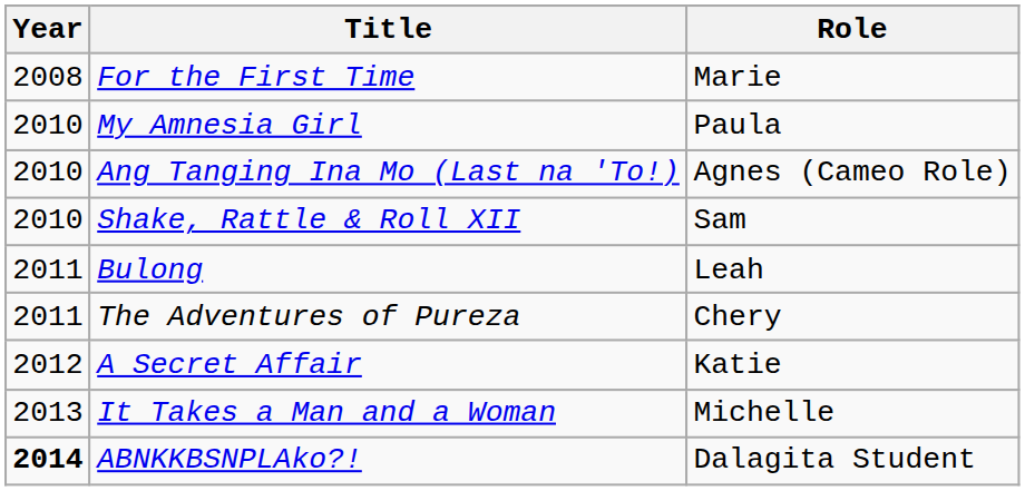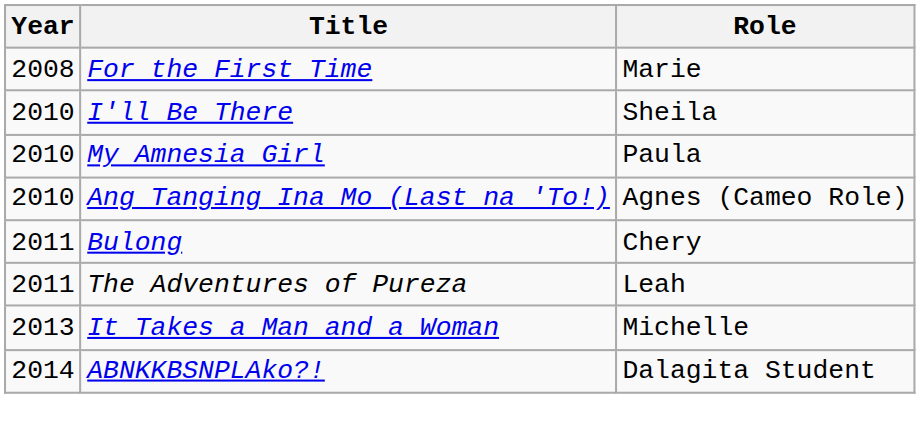+ row: 2010 | I'll Be There | Sheila
- row: 2010 | Shake, Rattle & Roll XII | Sam
Bulong | Role: Leah -> Chery
The Adventures of Pureza | Role: Chery -> Leah
- row: 2012 | A Secret Affair | Katie
ABNKKBSNPLAko?! | Year: bold -> normal
